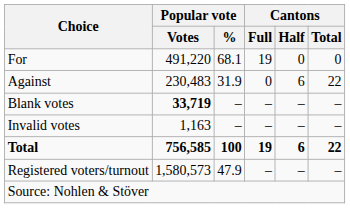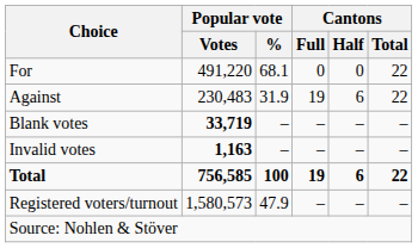For | Cantons / Full: 19 -> 0
For | Cantons / Total: 0 -> 22
Against | Cantons / Full: 0 -> 19
Invalid votes | Popular vote / Votes: normal -> bold
